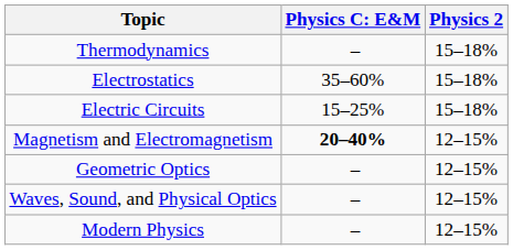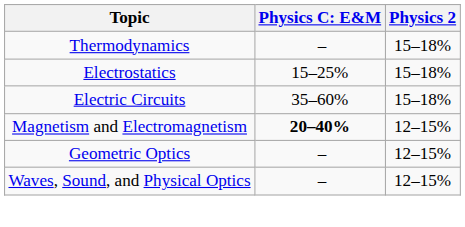Electrostatics | column 2: 35–60% -> 15–25%
Electric Circuits | column 2: 15–25% -> 35–60%
- row: Modern Physics | – | 12–15%
